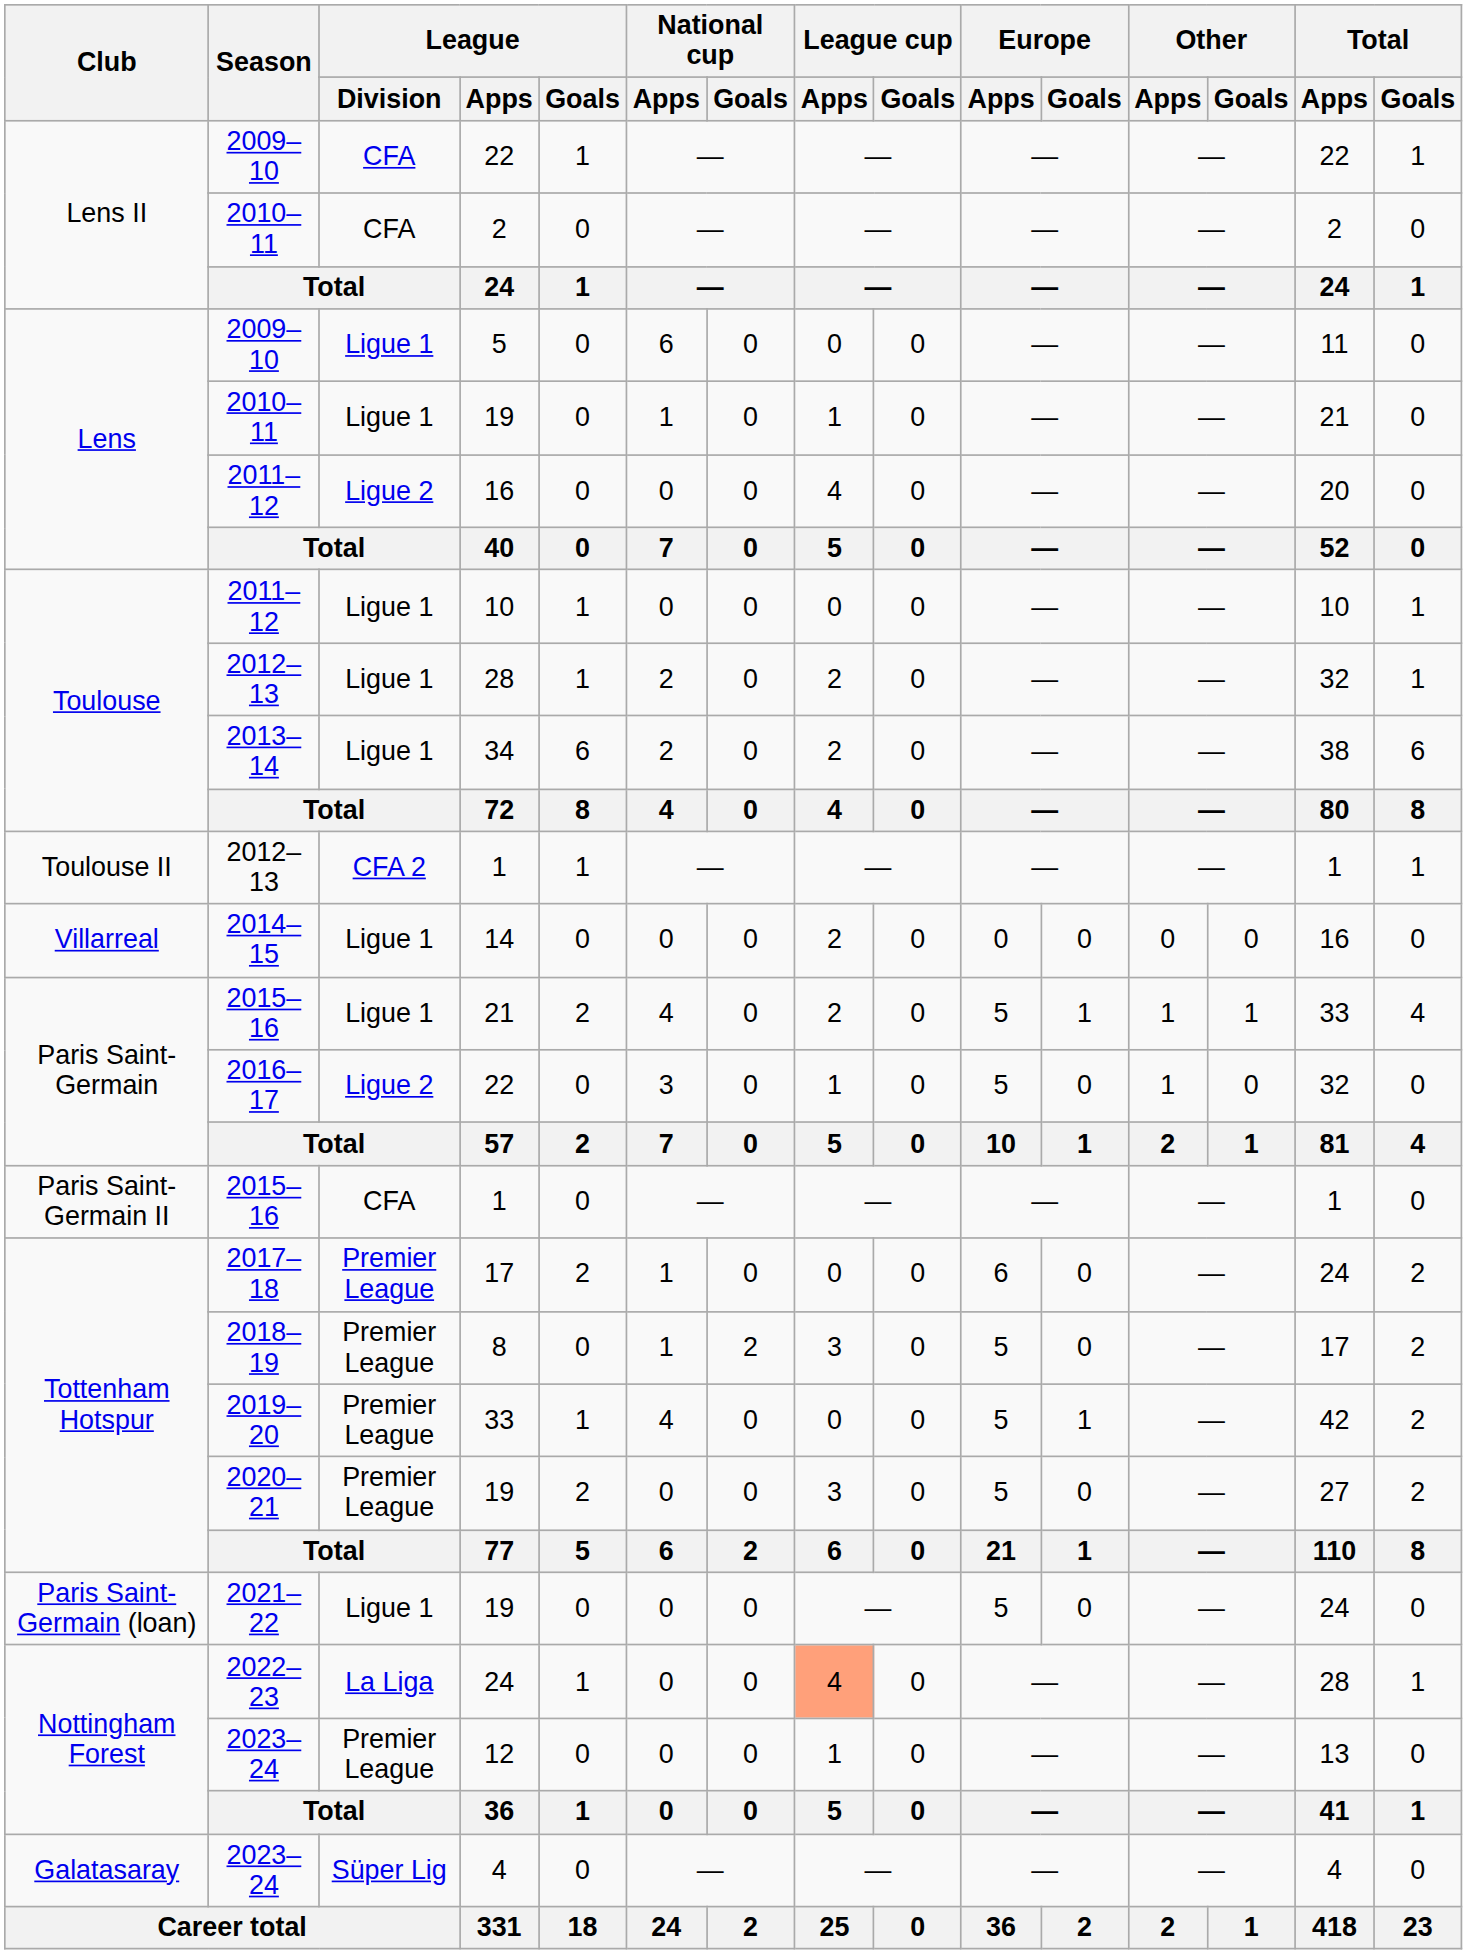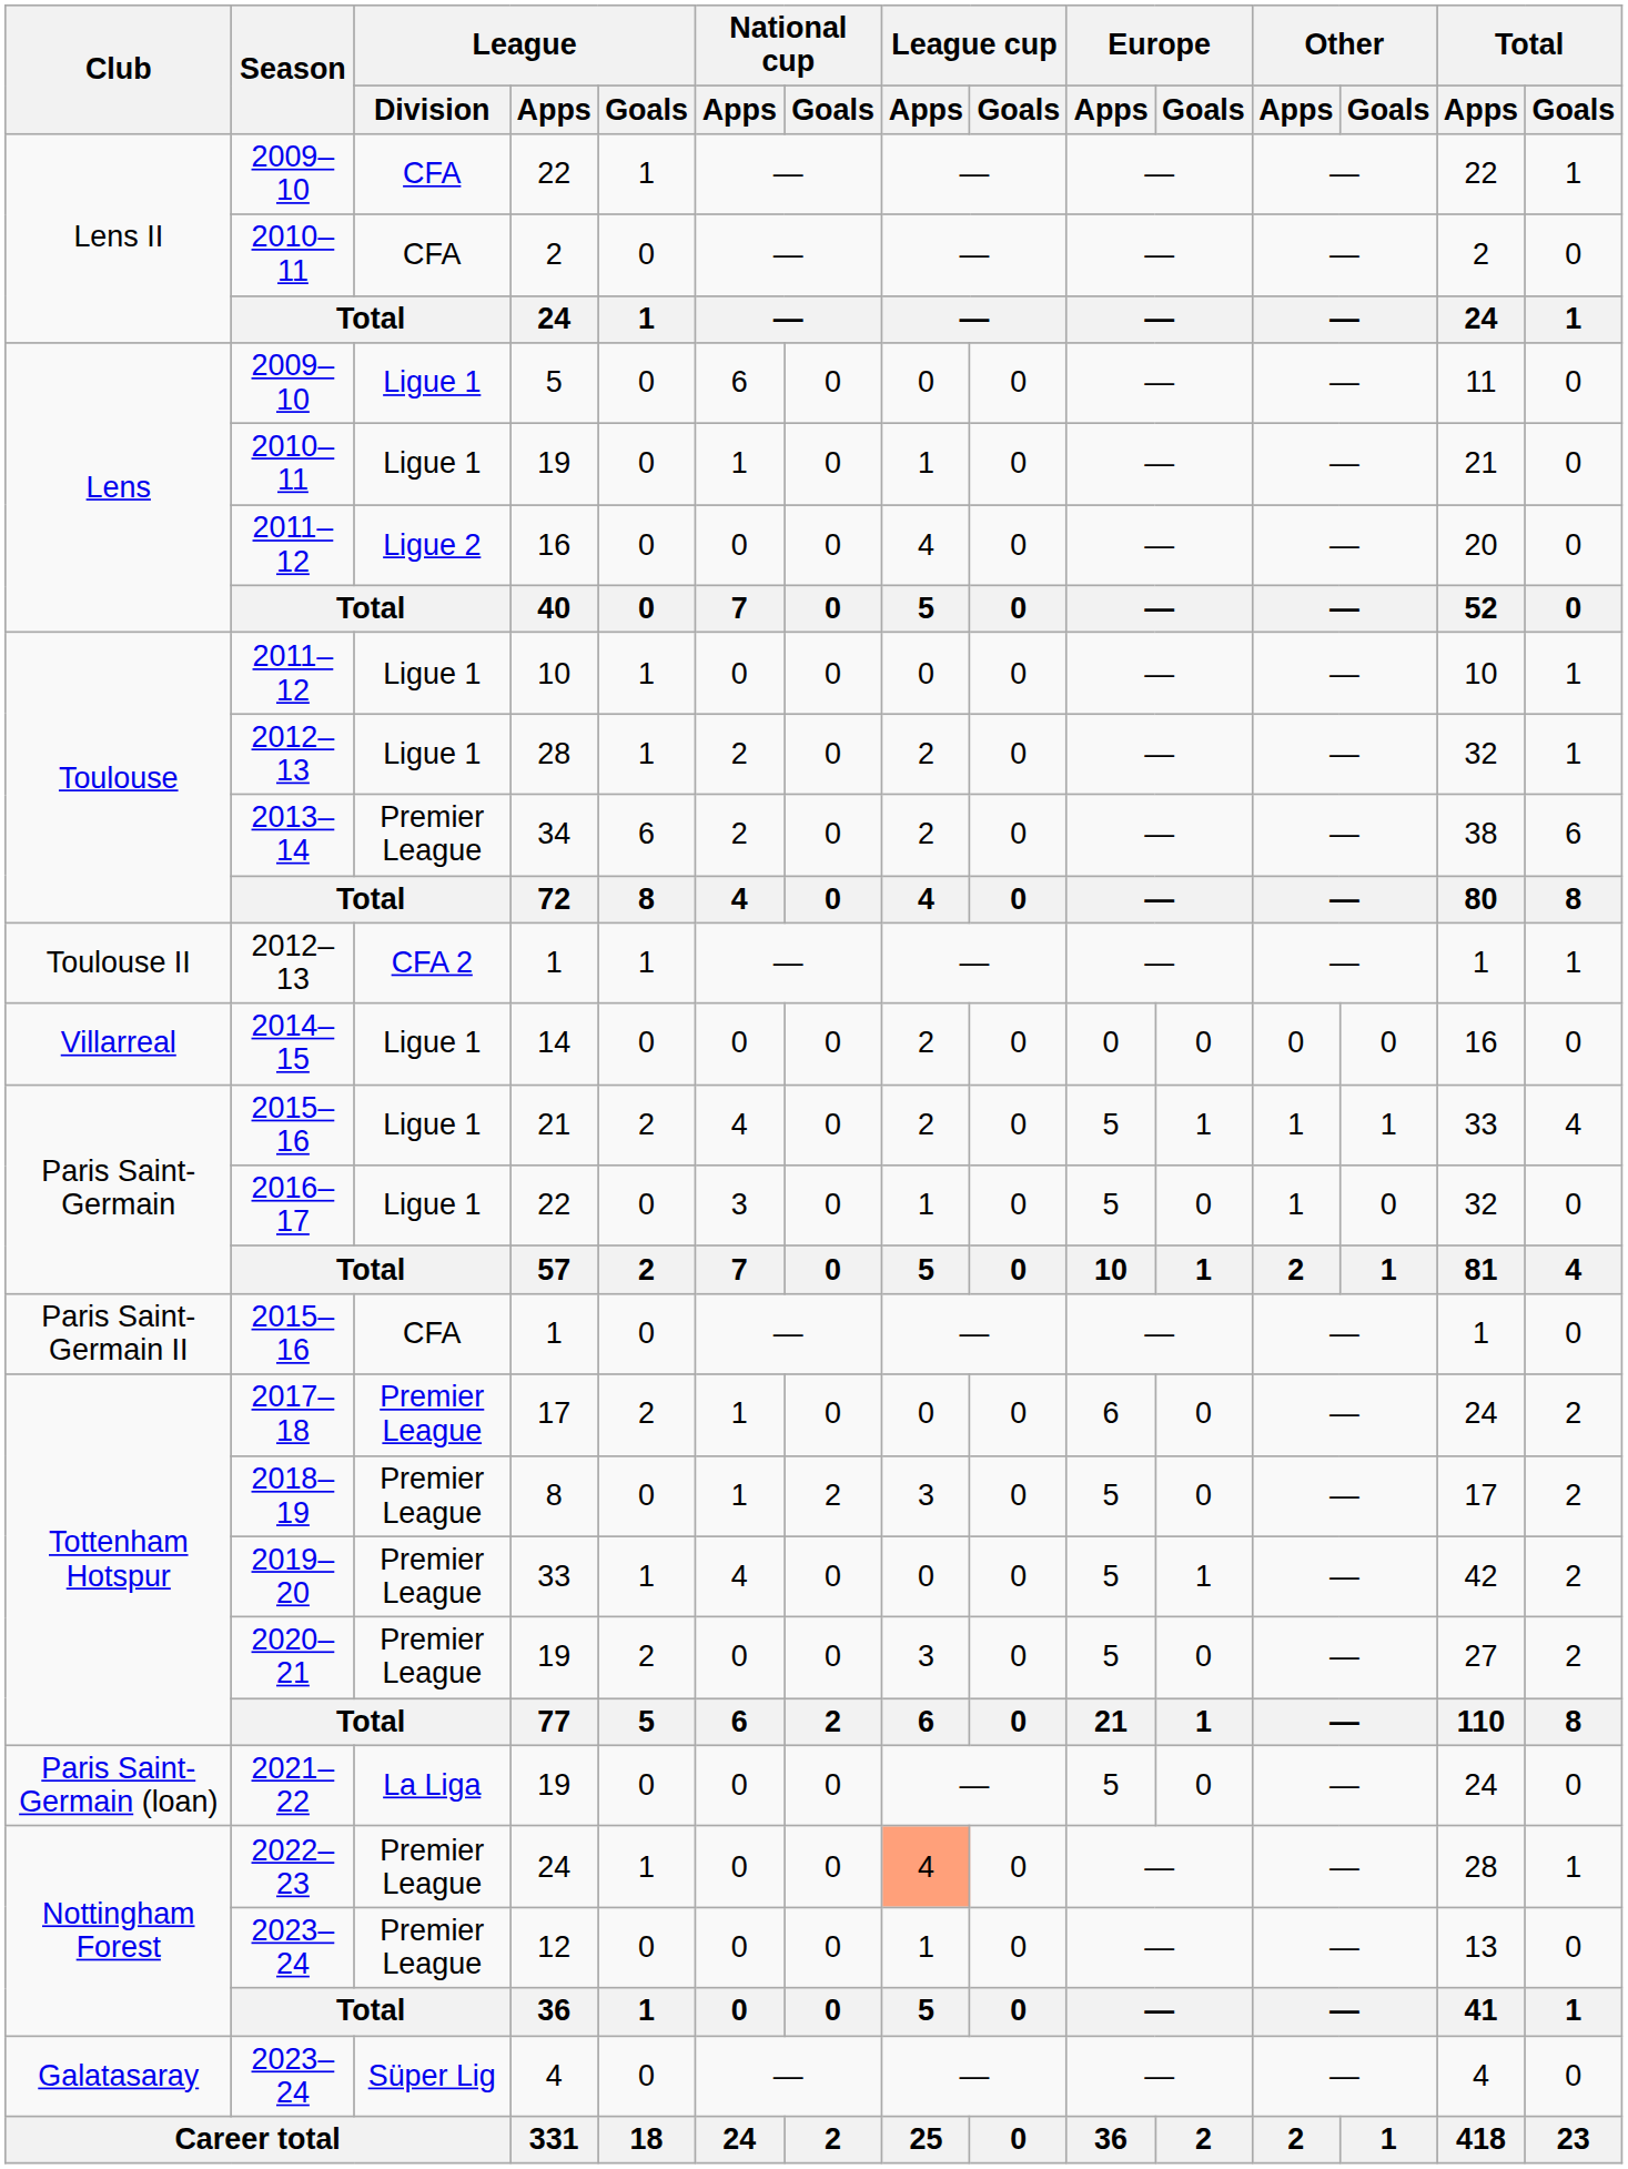34 | League / Division: Ligue 1 -> Premier League
2016–17 / 22 | League / Division: Ligue 2 -> Ligue 1
2021–22 / 19 | League / Division: Ligue 1 -> La Liga
2022–23 / 24 | League / Division: La Liga -> Premier League
